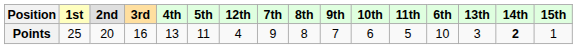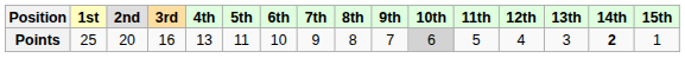columns swapped: 6th <-> 12th
Points | 10th: no background -> lightgrey background
